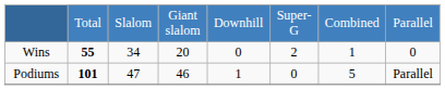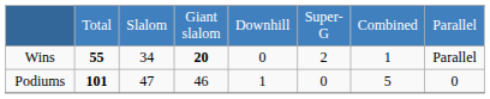Wins | column 4: normal -> bold
Wins | column 8: 0 -> Parallel
Podiums | column 8: Parallel -> 0
